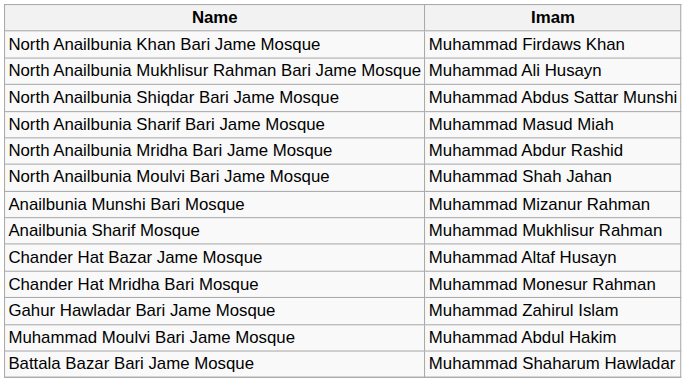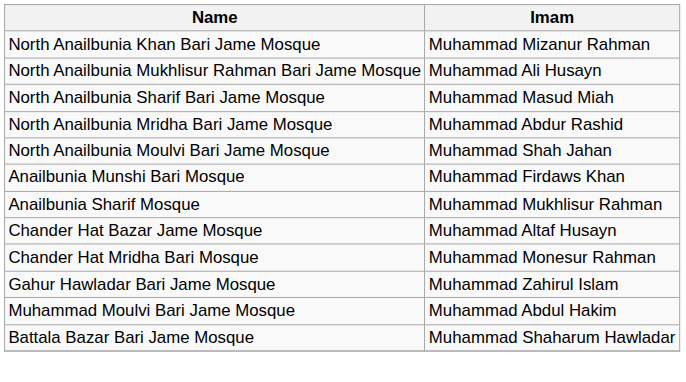North Anailbunia Khan Bari Jame Mosque | Imam: Muhammad Firdaws Khan -> Muhammad Mizanur Rahman
- row: North Anailbunia Shiqdar Bari Jame Mosque | Muhammad Abdus Sattar Munshi
Anailbunia Munshi Bari Mosque | Imam: Muhammad Mizanur Rahman -> Muhammad Firdaws Khan
